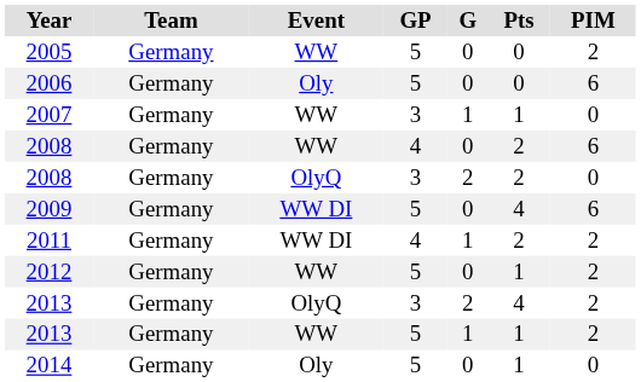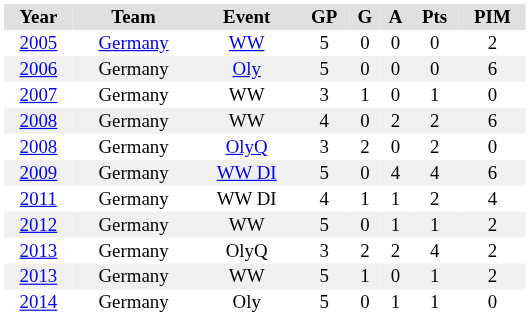+ column: A | 0 | 0 | 0 | 2 | 0 | 4 | 1 | 1 | 2 | 0 | 1
2011 | PIM: 2 -> 4
